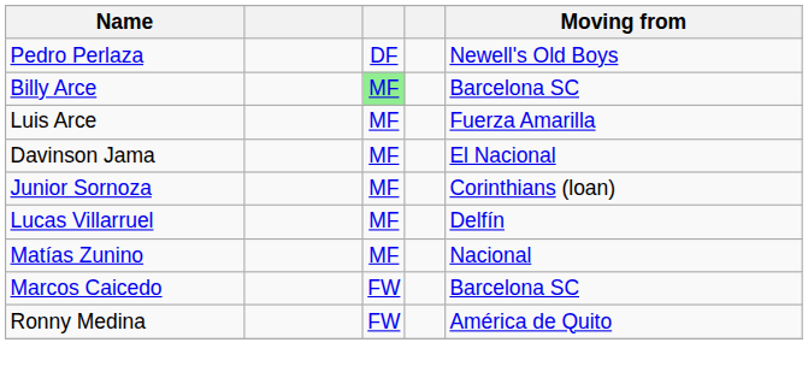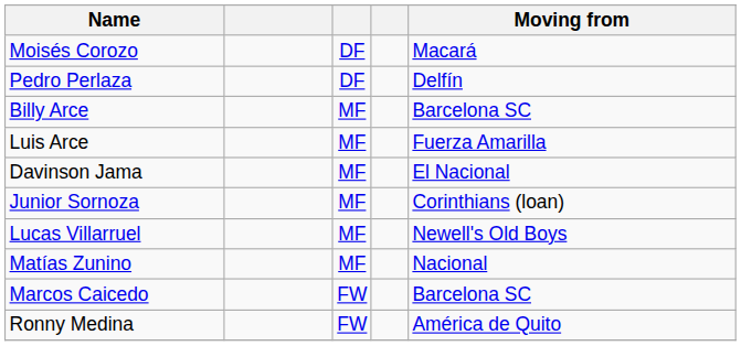+ row: Moisés Corozo | DF | Macará
Pedro Perlaza | Moving from: Newell's Old Boys -> Delfín
Billy Arce | column 3: lightgreen background -> no background
Lucas Villarruel | Moving from: Delfín -> Newell's Old Boys
